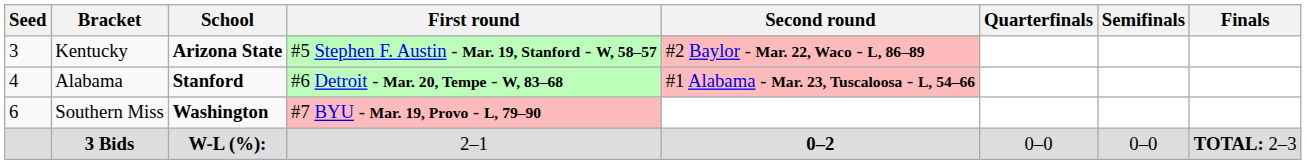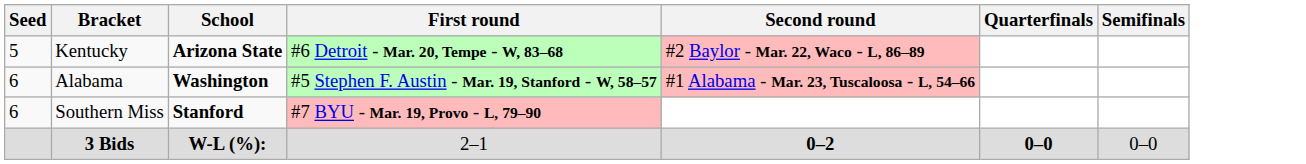- column: Finals | TOTAL: 2–3
Kentucky | Seed: 3 -> 5
Kentucky | First round: #5 Stephen F. Austin - Mar. 19, Stanford - W, 58–57 -> #6 Detroit - Mar. 20, Tempe - W, 83–68
Alabama | Seed: 4 -> 6
Alabama | School: Stanford -> Washington
Alabama | First round: #6 Detroit - Mar. 20, Tempe - W, 83–68 -> #5 Stephen F. Austin - Mar. 19, Stanford - W, 58–57
Southern Miss | School: Washington -> Stanford
3 Bids | Quarterfinals: normal -> bold
